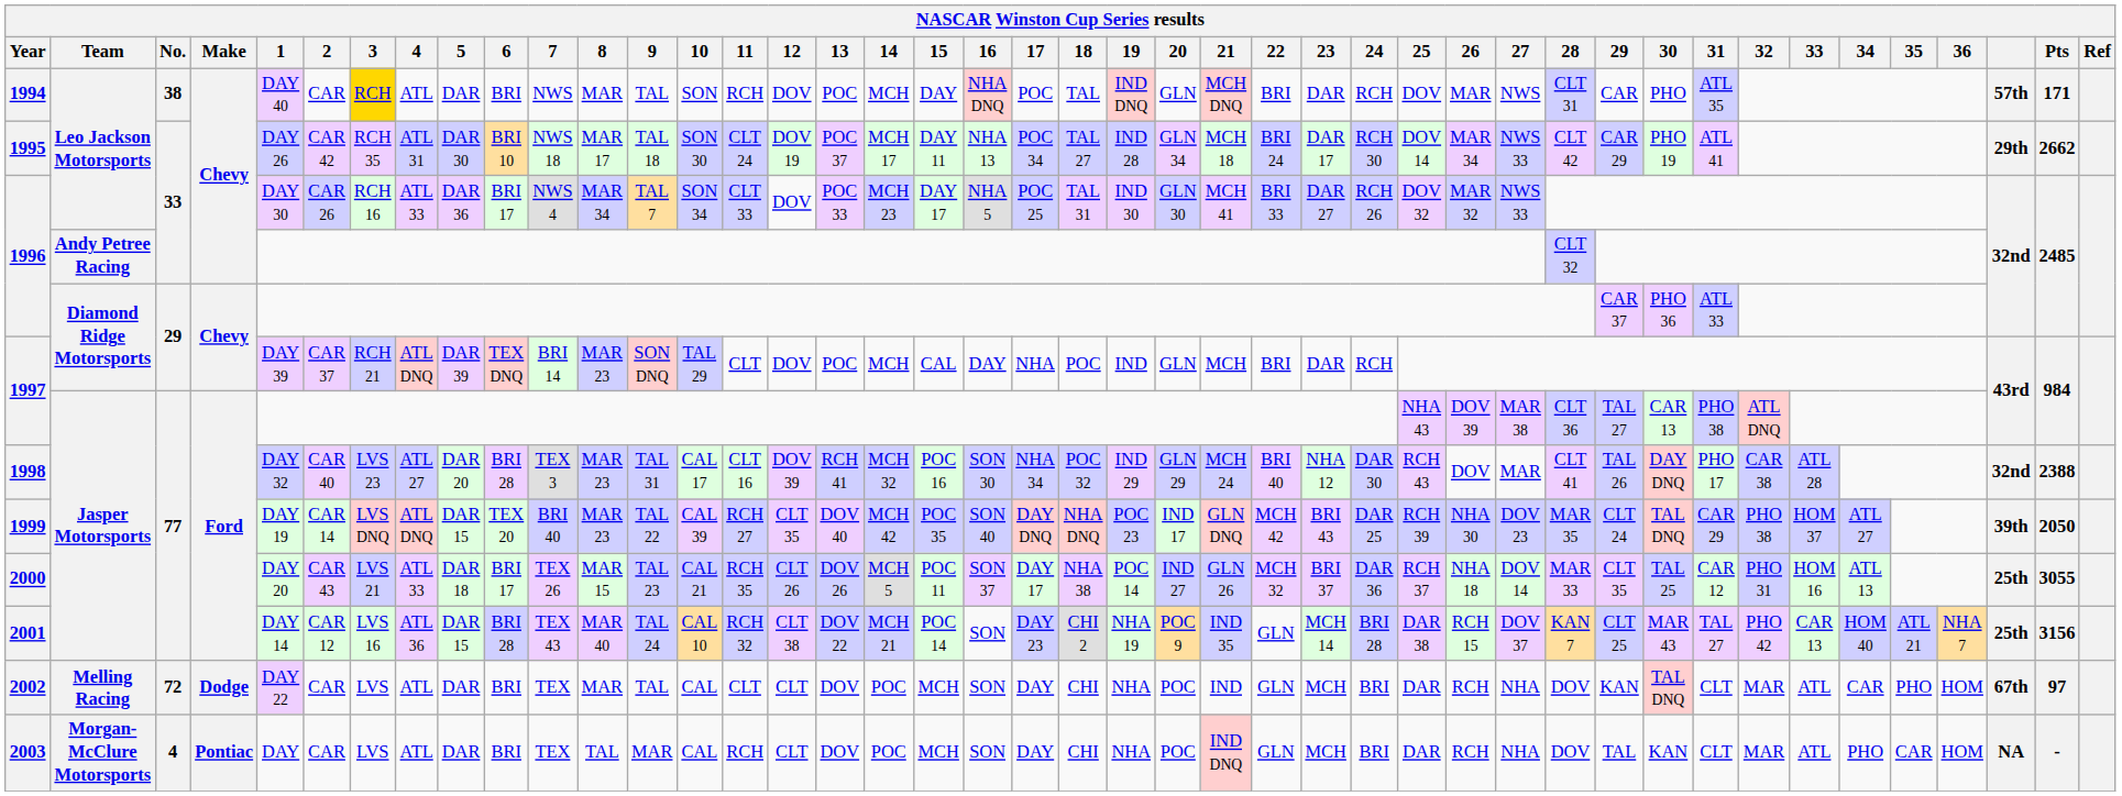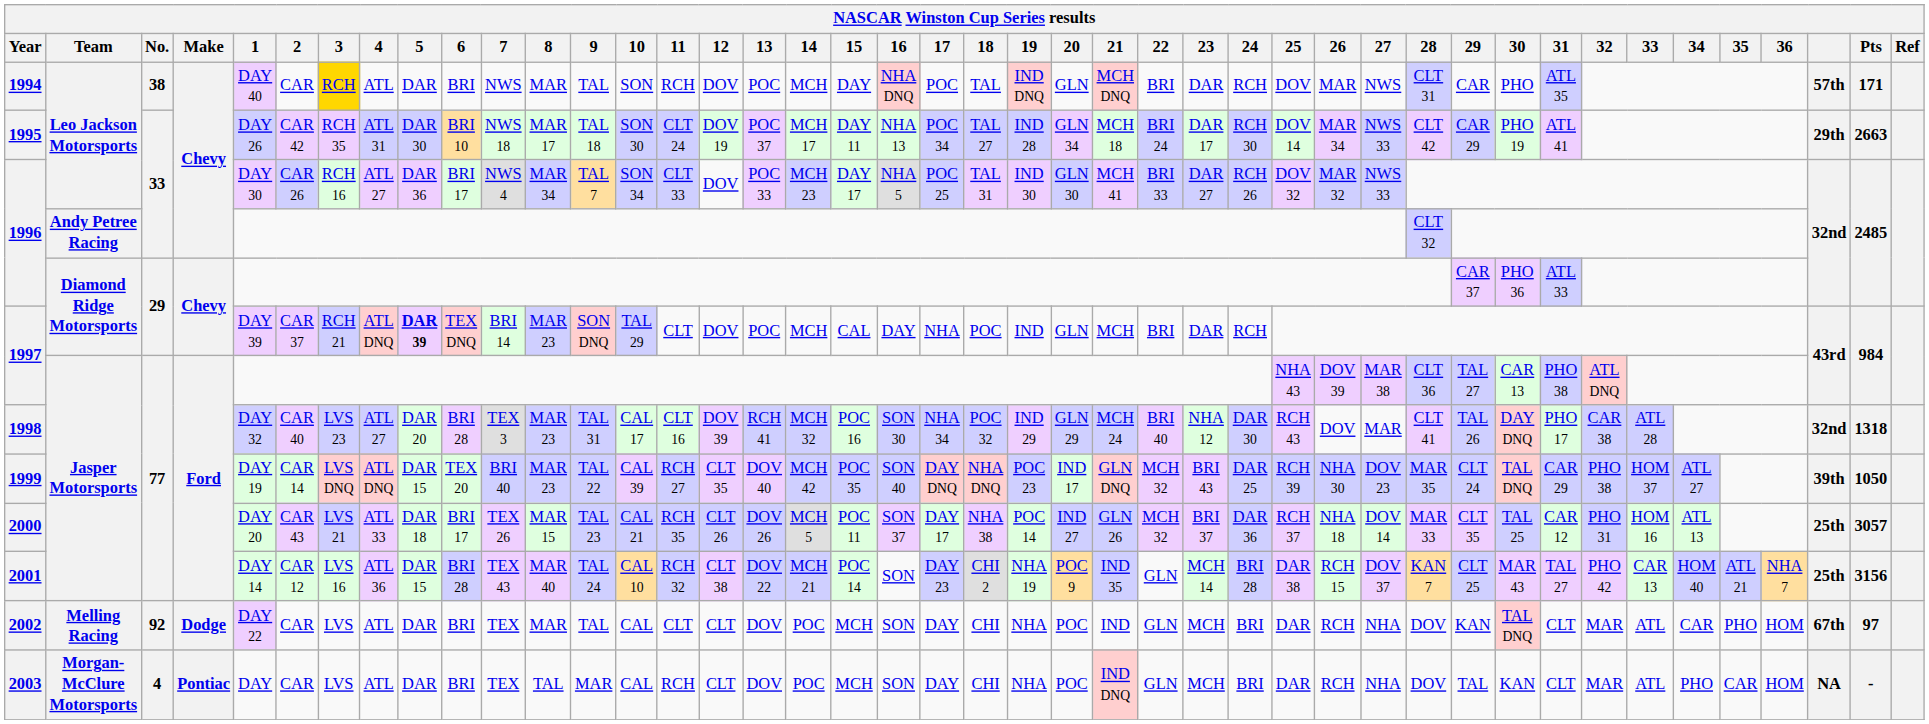1995 | Pts: 2662 -> 2663
1996 / Leo Jackson Motorsports | 4: ATL 33 -> ATL 27
1997 / Diamond Ridge Motorsports | 5: normal -> bold
1998 | Pts: 2388 -> 1318
1999 | 22: MCH 42 -> MCH 32
1999 | Pts: 2050 -> 1050
2000 | Pts: 3055 -> 3057
2002 | No.: 72 -> 92
